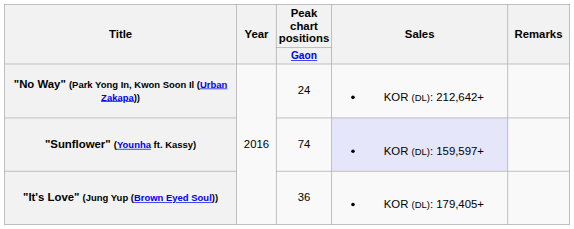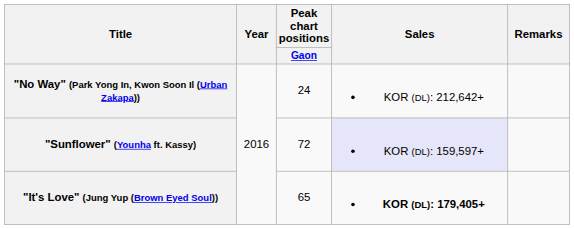"Sunflower" (Younha ft. Kassy) | Peak chart positions / Gaon: 74 -> 72
"It's Love" (Jung Yup (Brown Eyed Soul)) | Peak chart positions / Gaon: 36 -> 65
"It's Love" (Jung Yup (Brown Eyed Soul)) | Sales: normal -> bold
